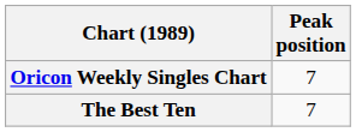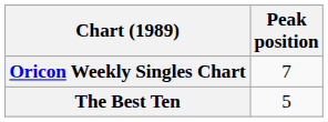The Best Ten | Peak position: 7 -> 5
